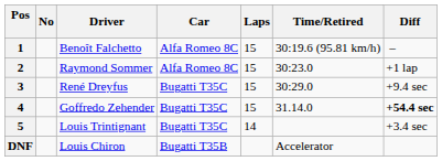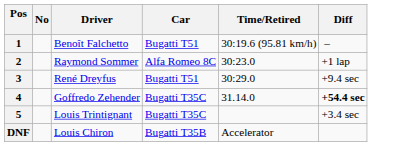- column: Laps | 15 | 15 | 15 | 15 | 14
1 | Car: Alfa Romeo 8C -> Bugatti T51
3 | Car: Bugatti T35C -> Bugatti T51
